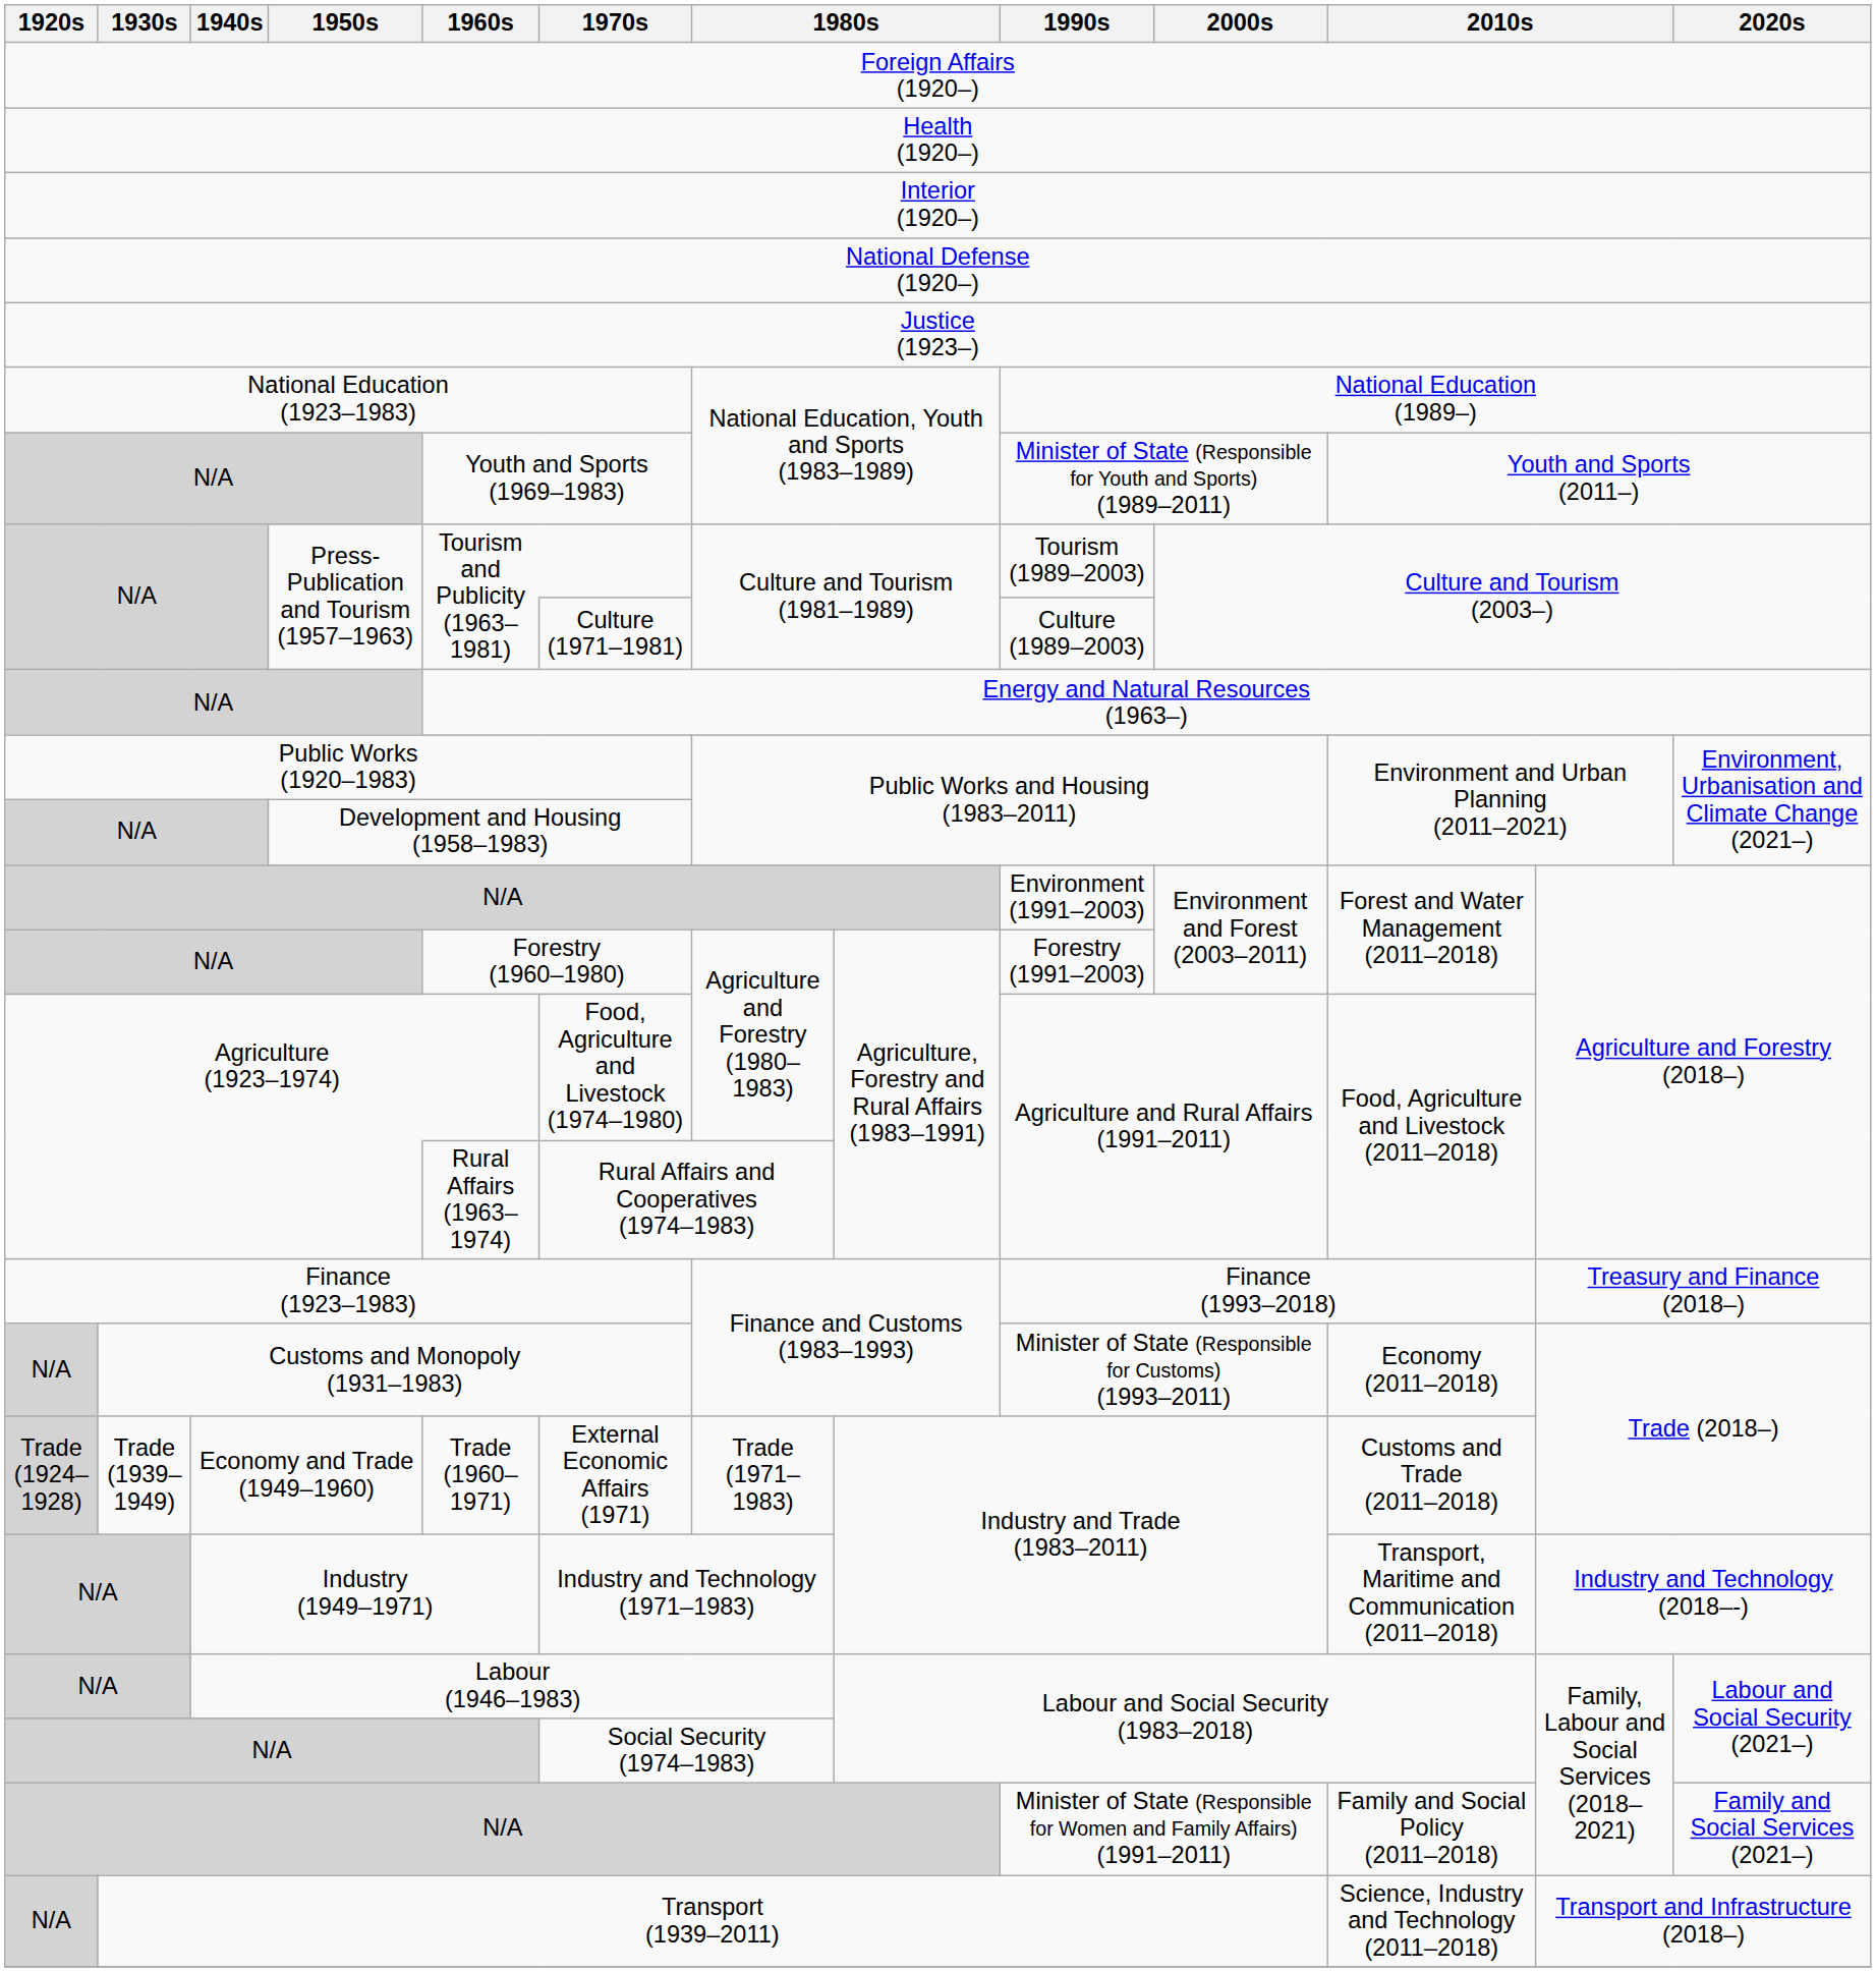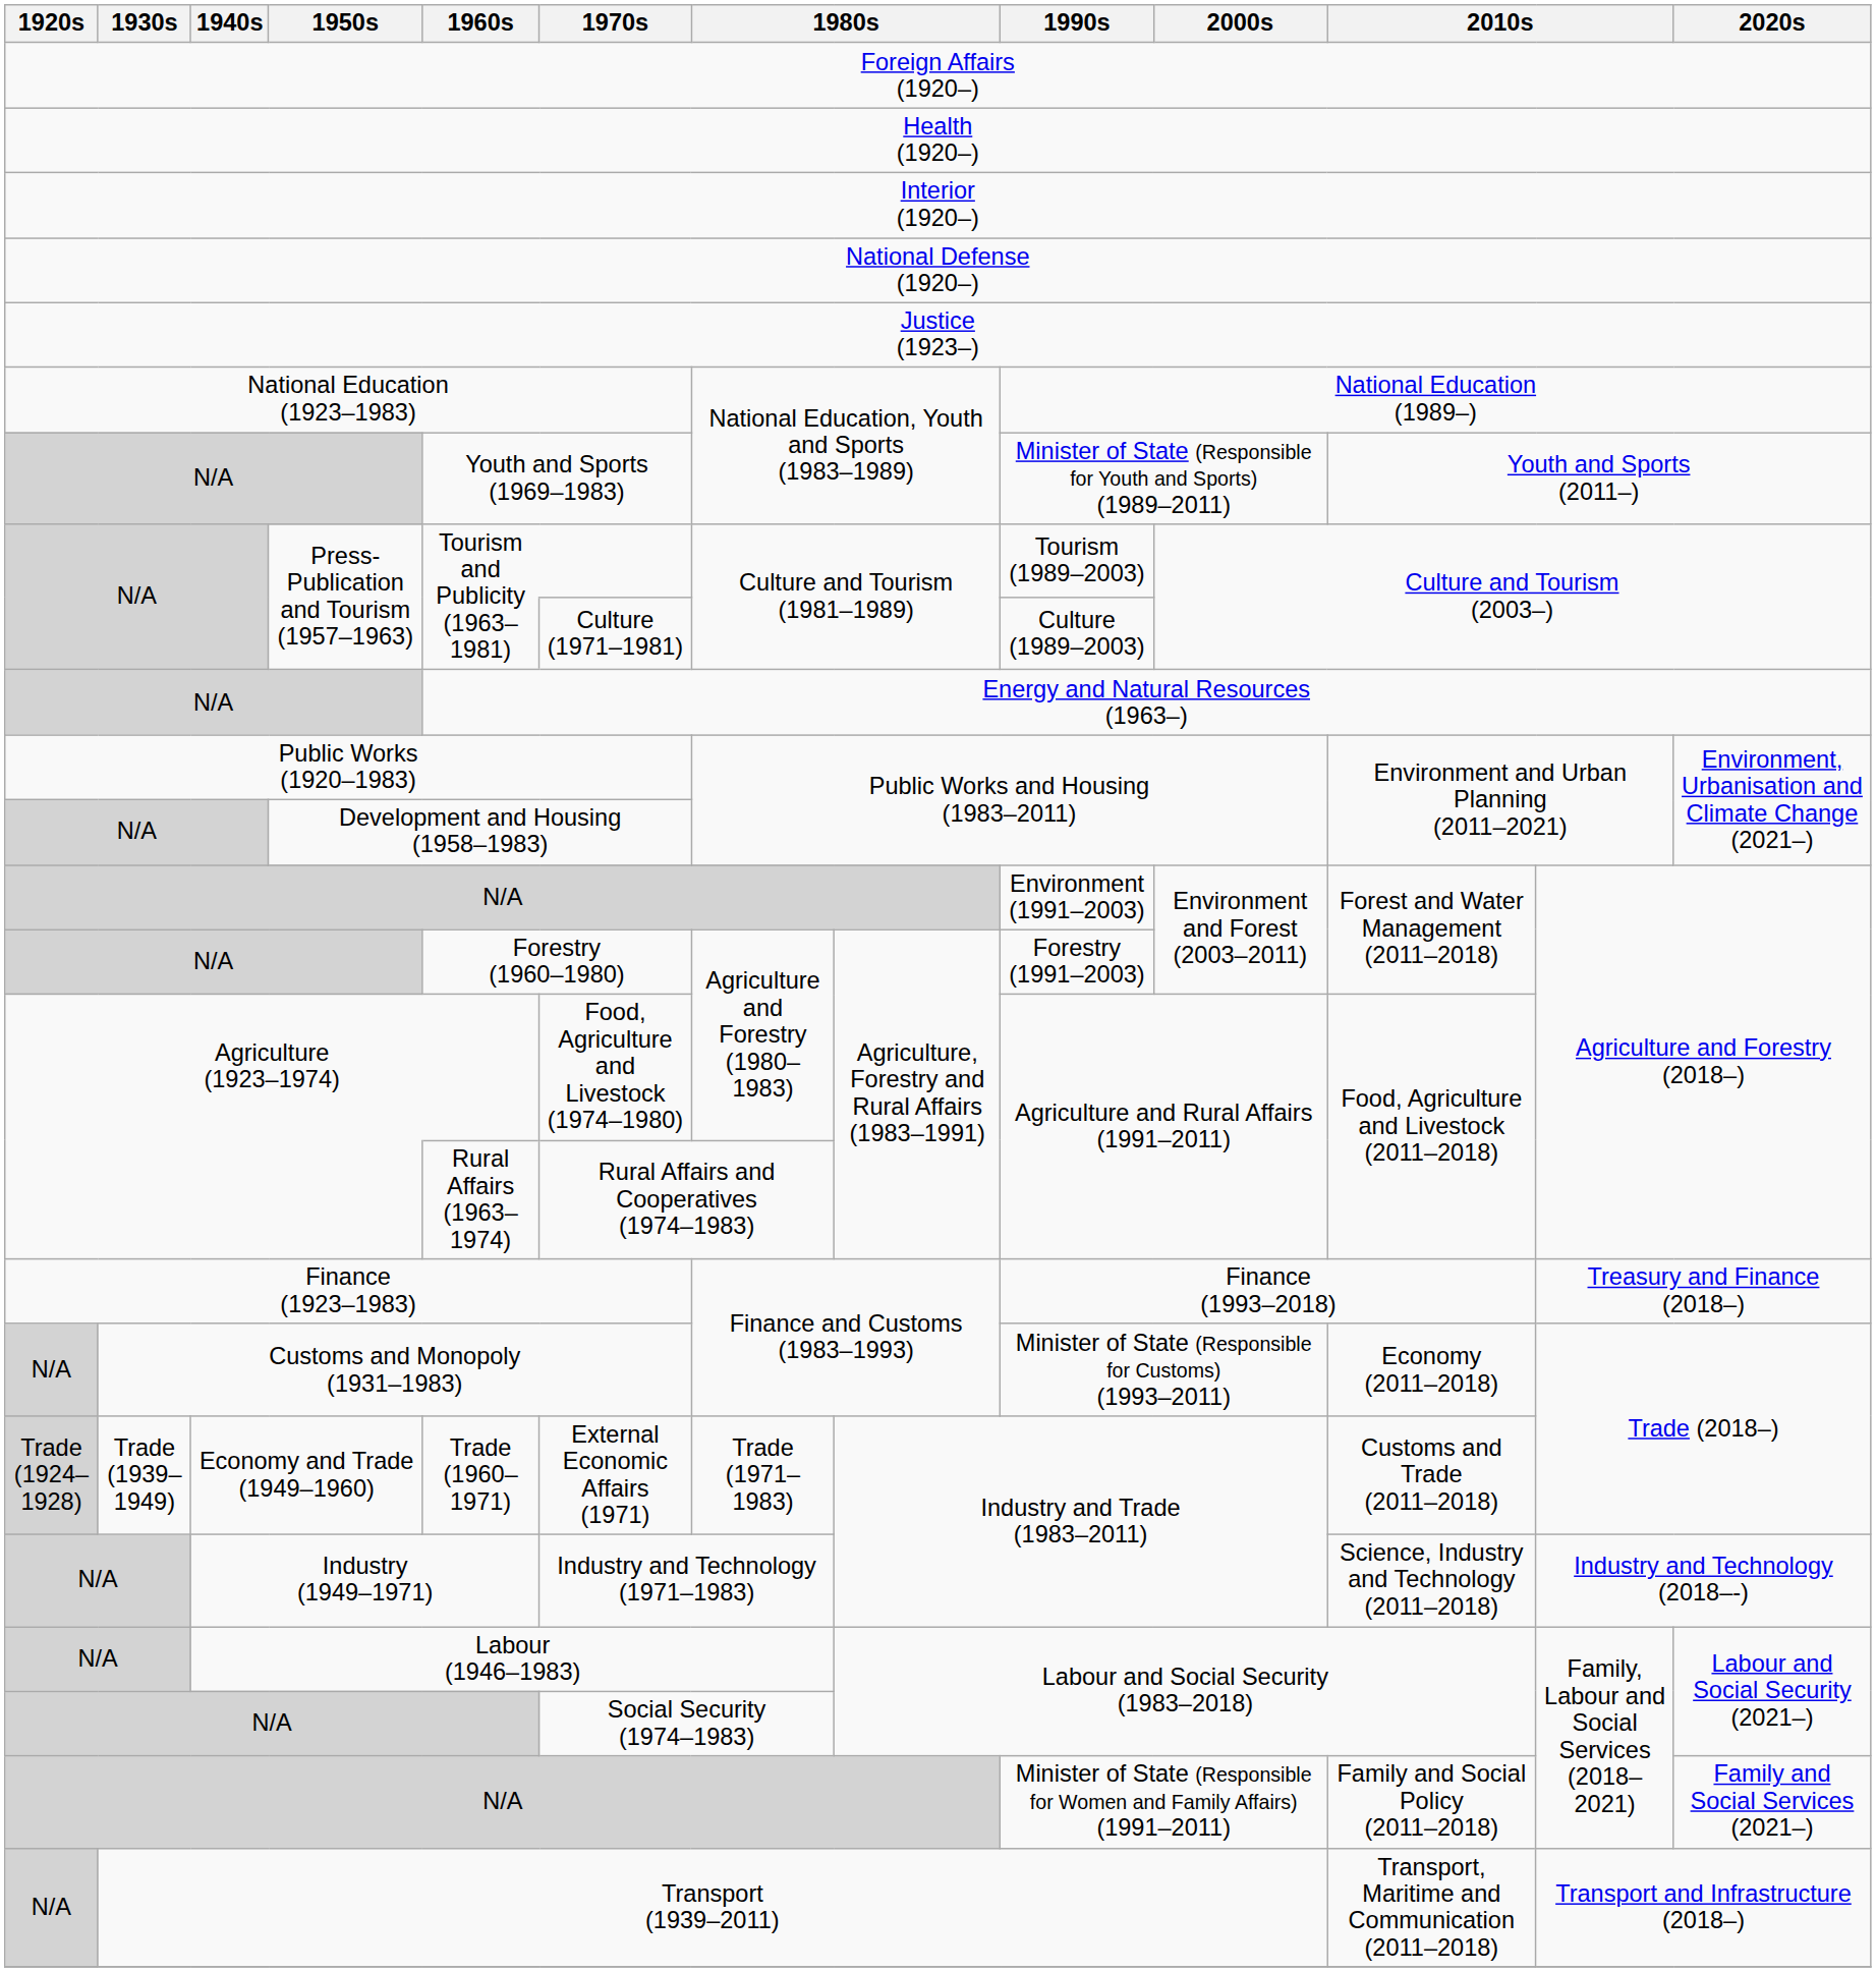Industry (1949–1971) | column 11: Transport, Maritime and Communication (2011–2018) -> Science, Industry and Technology (2011–2018)
Transport (1939–2011) | column 11: Science, Industry and Technology (2011–2018) -> Transport, Maritime and Communication (2011–2018)
